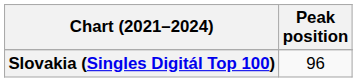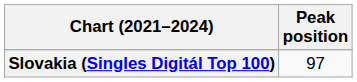Slovakia (Singles Digitál Top 100) | Peak position: 96 -> 97
